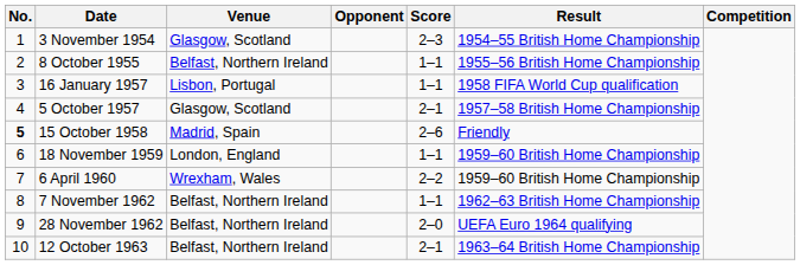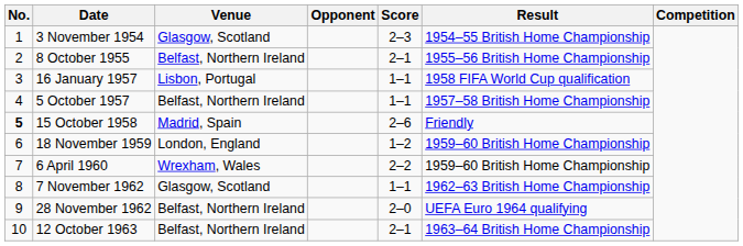8 October 1955 | Score: 1–1 -> 2–1
5 October 1957 | Venue: Glasgow, Scotland -> Belfast, Northern Ireland
5 October 1957 | Score: 2–1 -> 1–1
18 November 1959 | Score: 1–1 -> 1–2
7 November 1962 | Venue: Belfast, Northern Ireland -> Glasgow, Scotland
